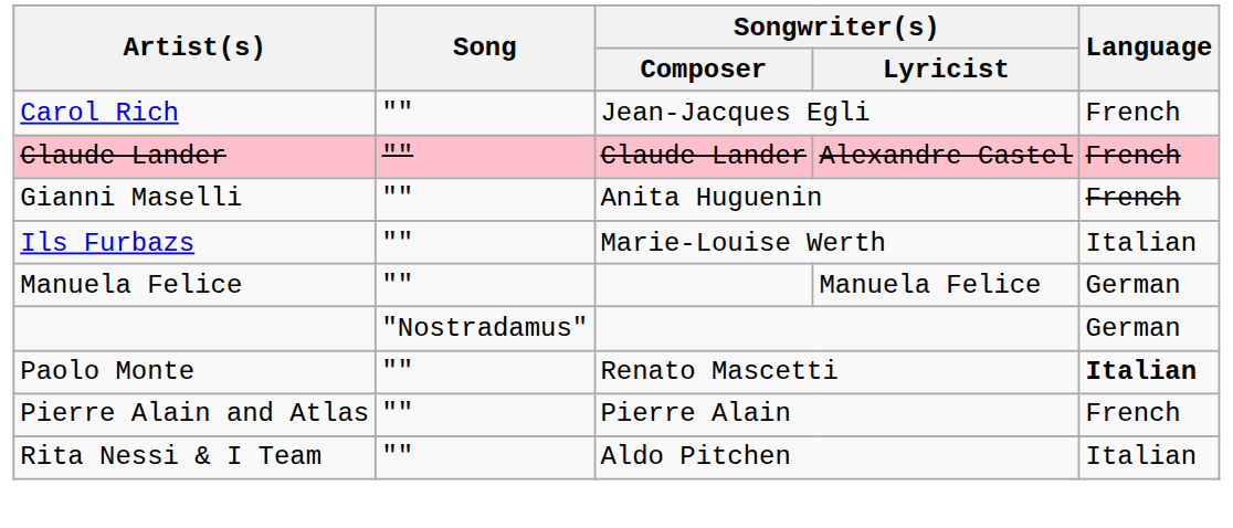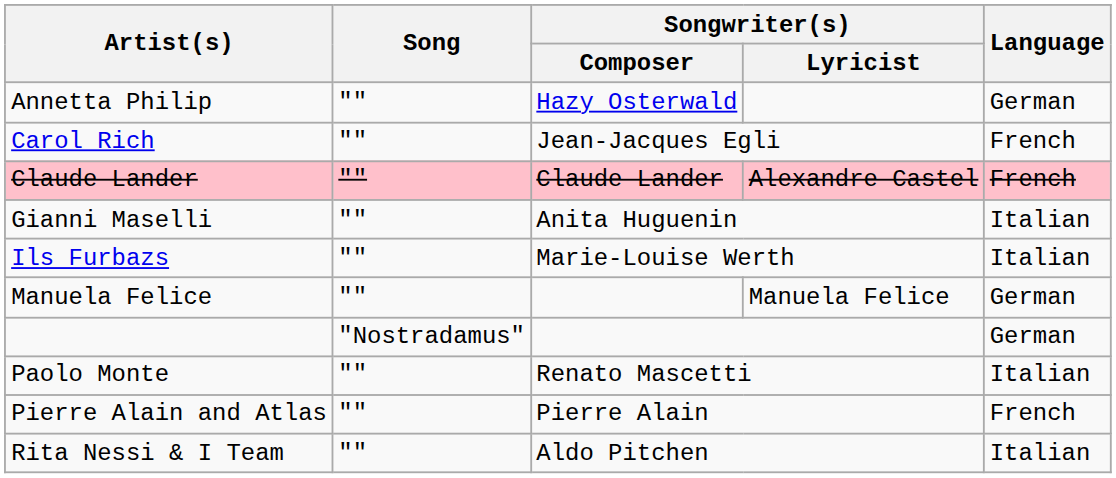+ row: Annetta Philip | "" | Hazy Osterwald | German
Gianni Maselli | Language: French -> Italian
Paolo Monte | Language: bold -> normal
